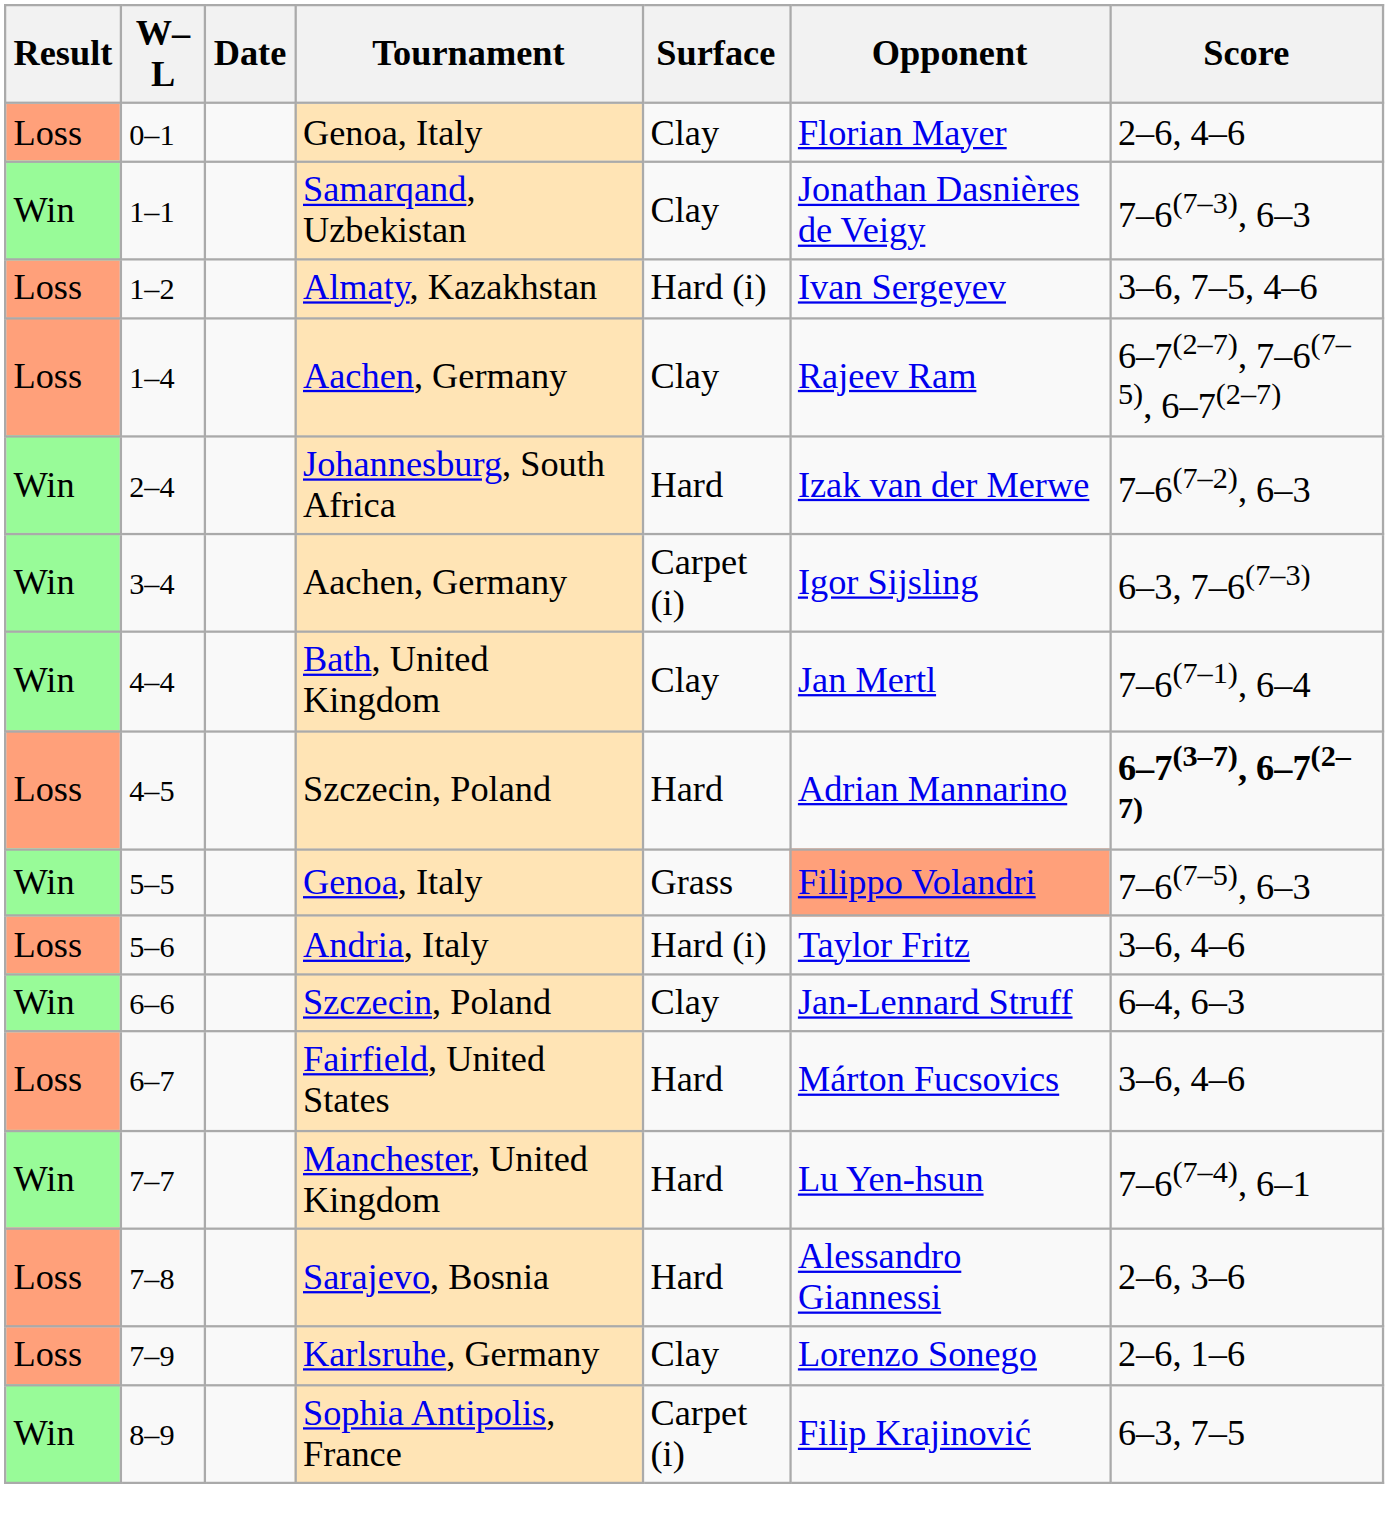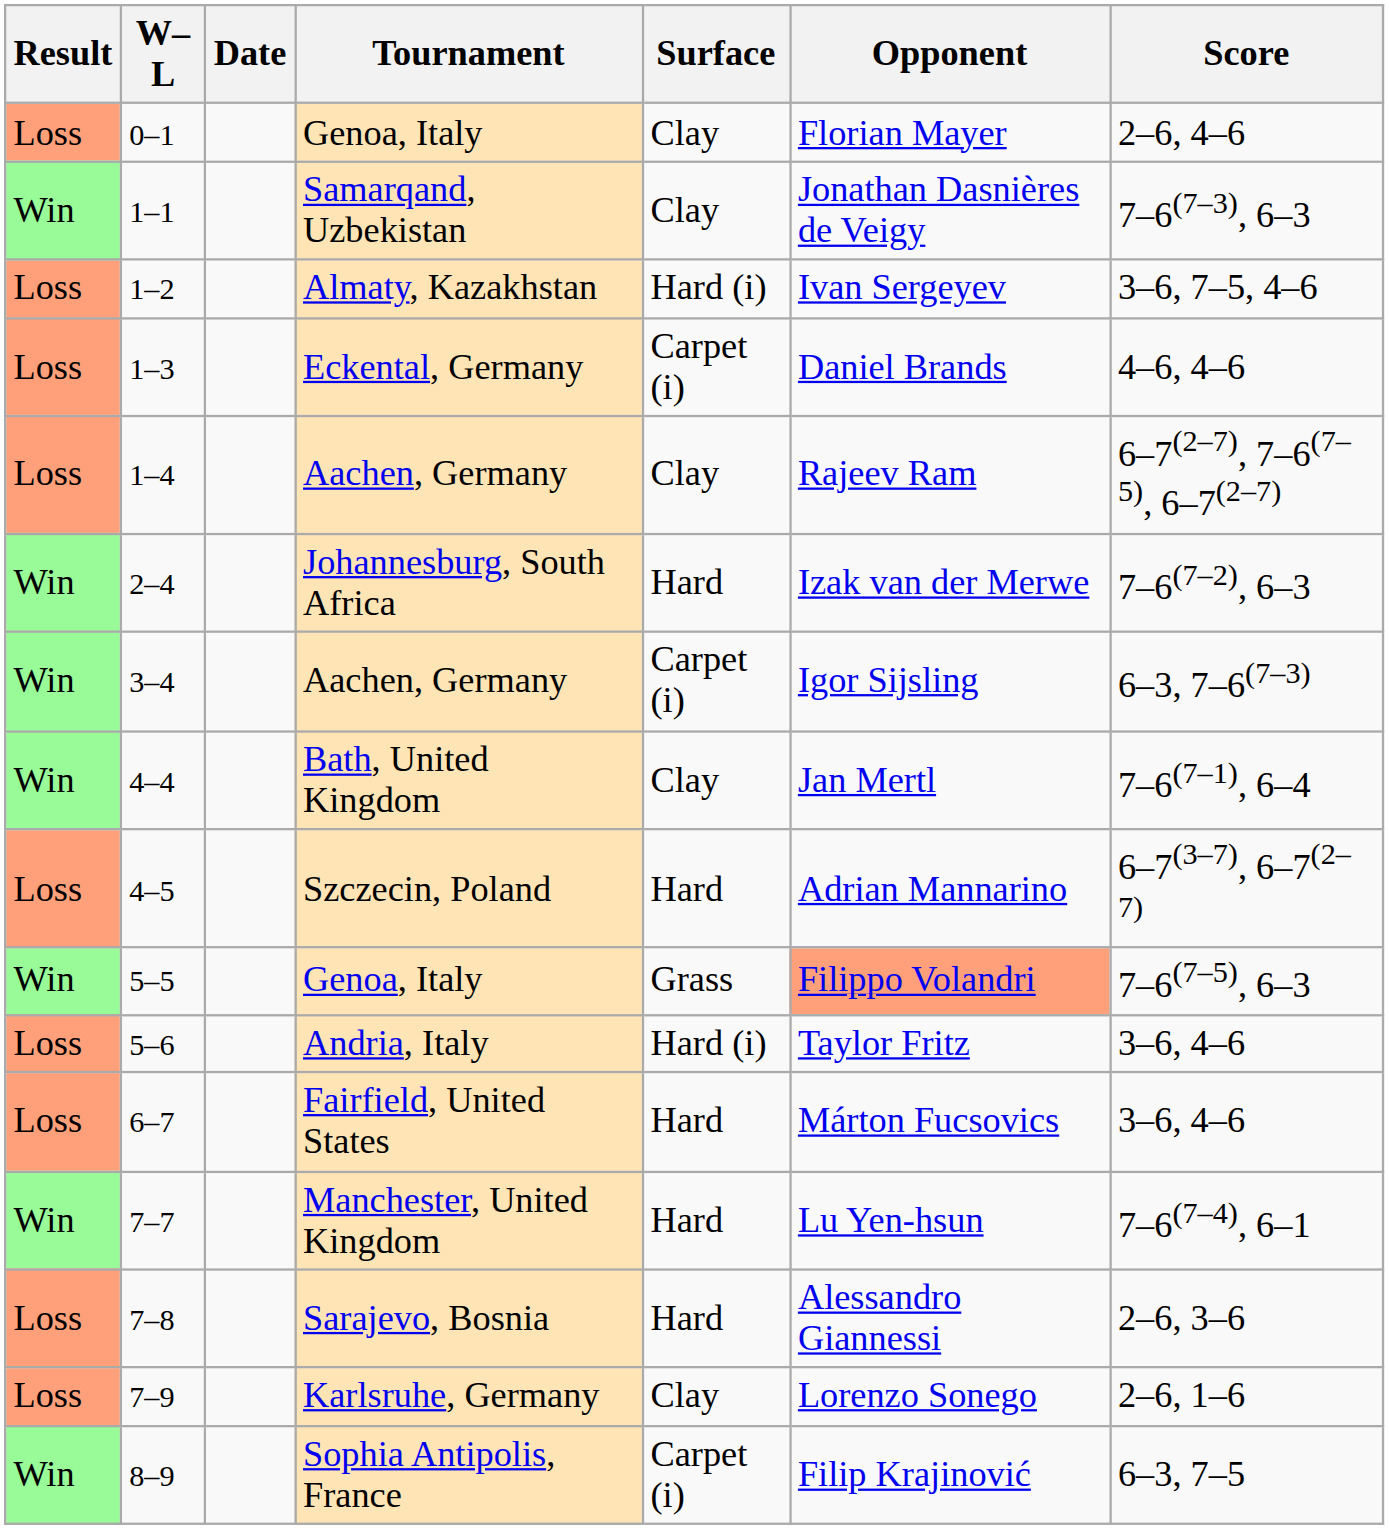+ row: Loss | 1–3 | Eckental, Germany | Carpet (i) | Daniel Brands | 4–6, 4–6
4–5 | Score: bold -> normal
- row: Win | 6–6 | Szczecin, Poland | Clay | Jan-Lennard Struff | 6–4, 6–3
